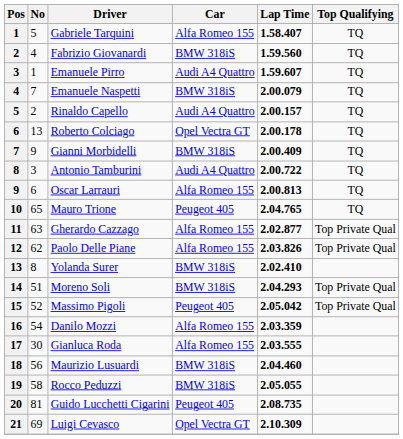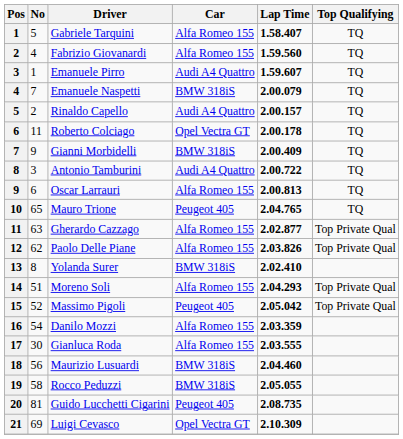Fabrizio Giovanardi | Car: BMW 318iS -> Alfa Romeo 155
Roberto Colciago | No: 13 -> 11
Moreno Soli | Car: BMW 318iS -> Alfa Romeo 155
